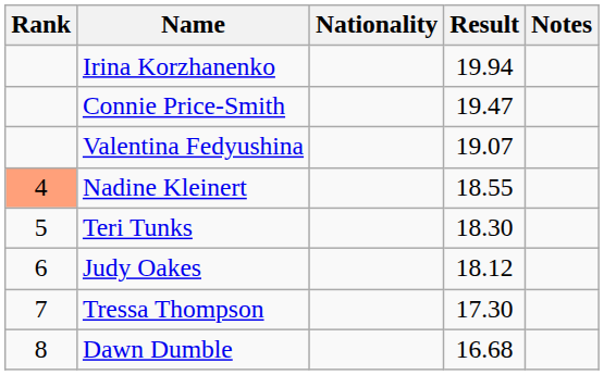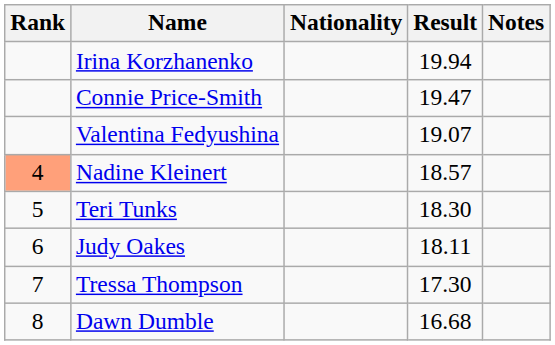Nadine Kleinert | Result: 18.55 -> 18.57
Judy Oakes | Result: 18.12 -> 18.11
